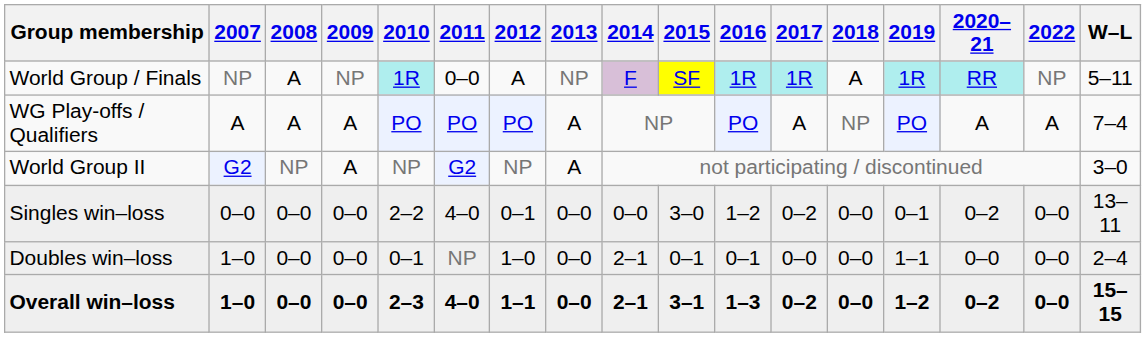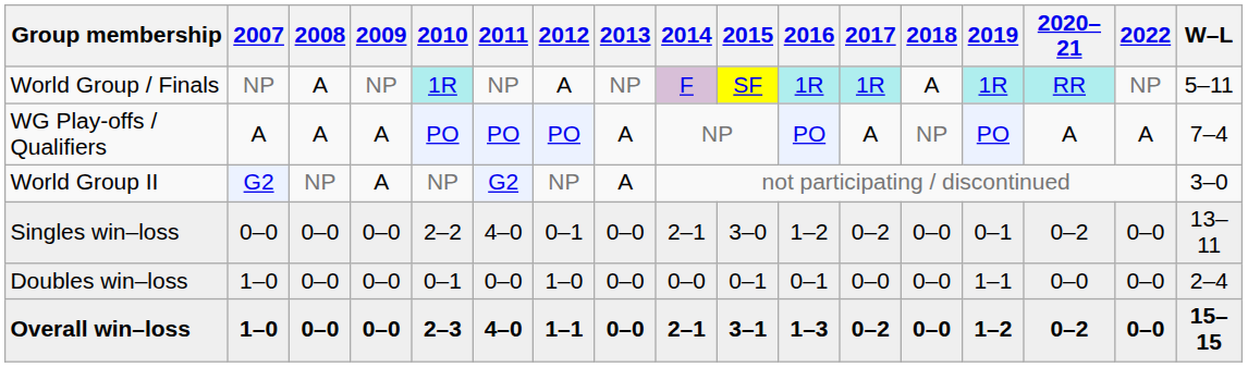World Group / Finals | 2011: 0–0 -> NP
Singles win–loss | 2014: 0–0 -> 2–1
Doubles win–loss | 2011: NP -> 0–0
Doubles win–loss | 2014: 2–1 -> 0–0
